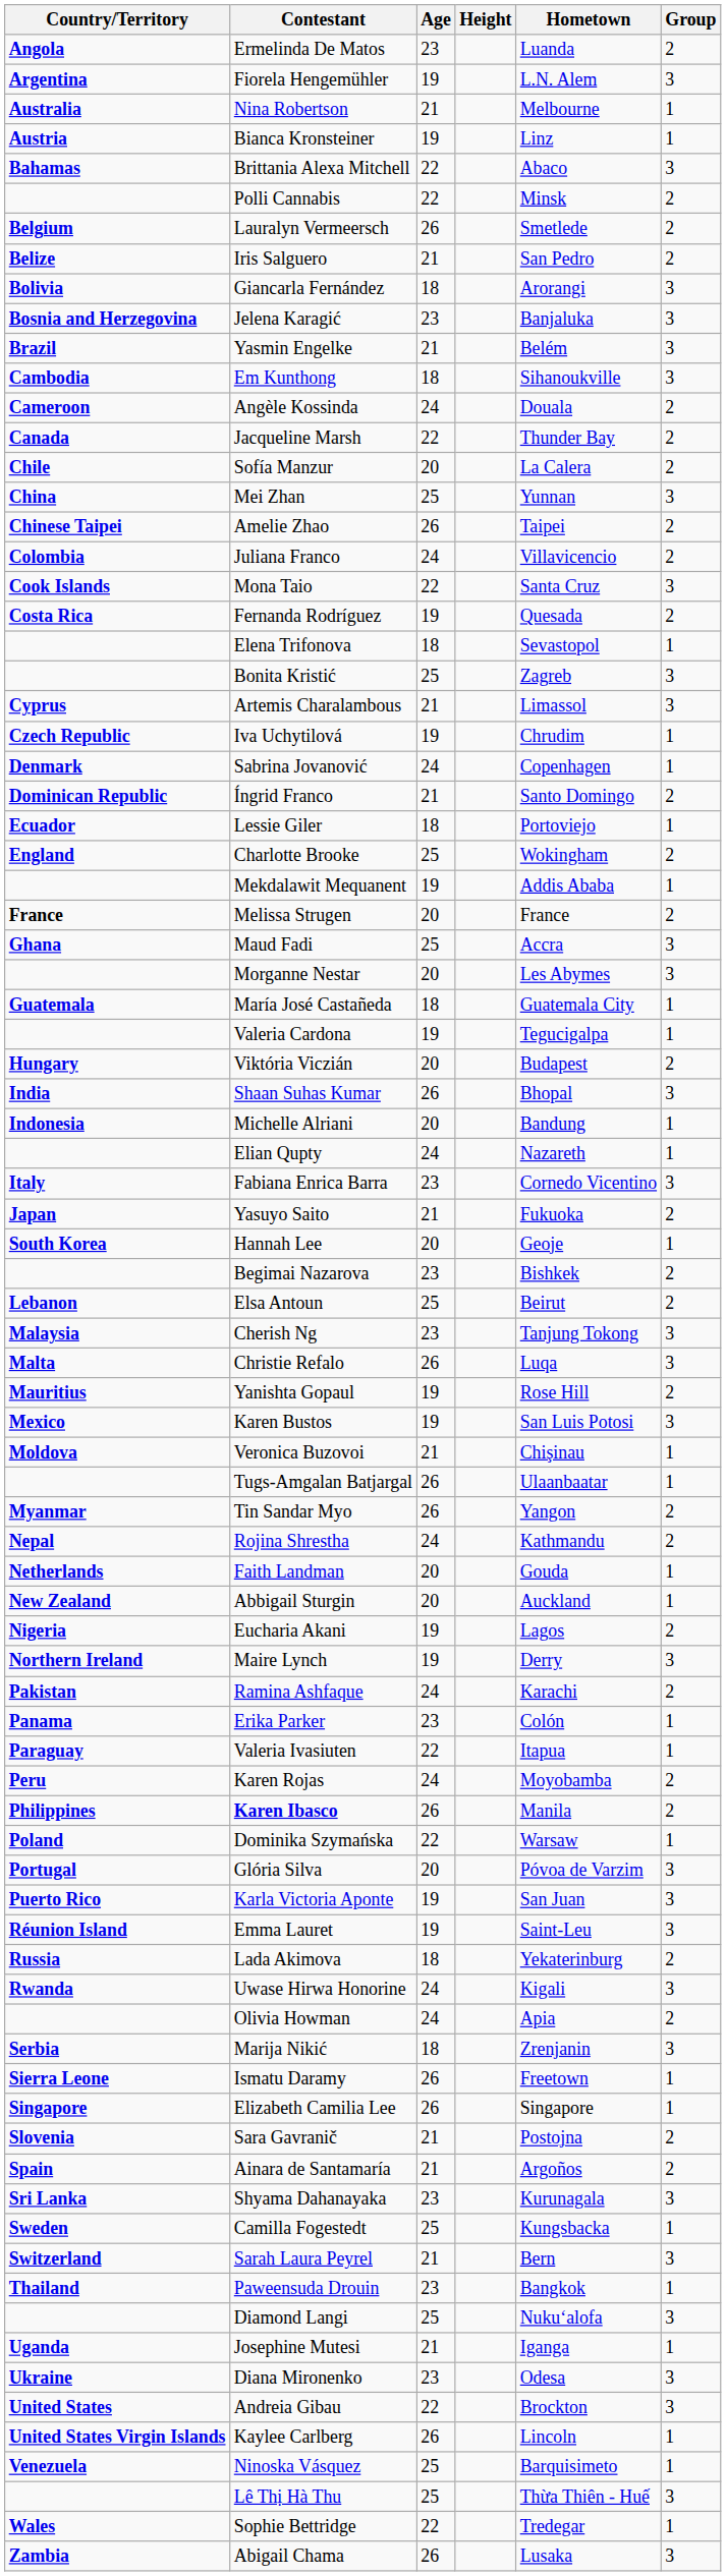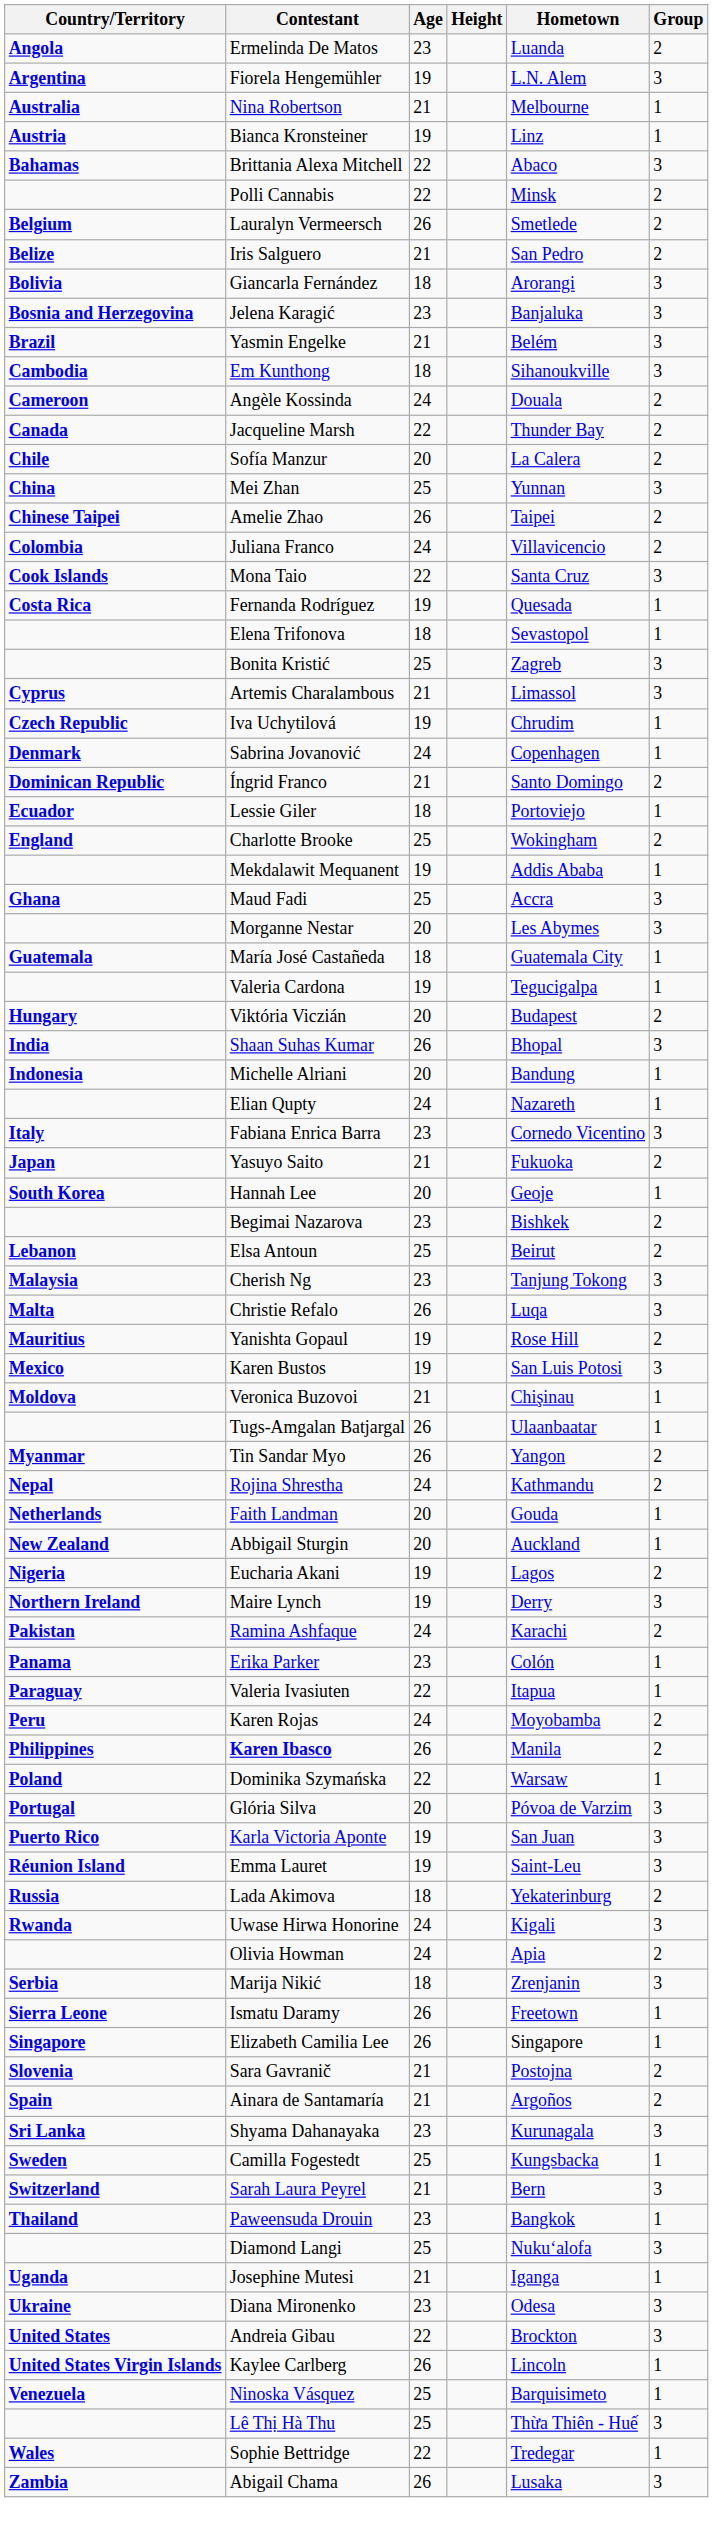Fernanda Rodríguez | Group: 2 -> 1
- row: France | Melissa Strugen | 20 | France | 2
